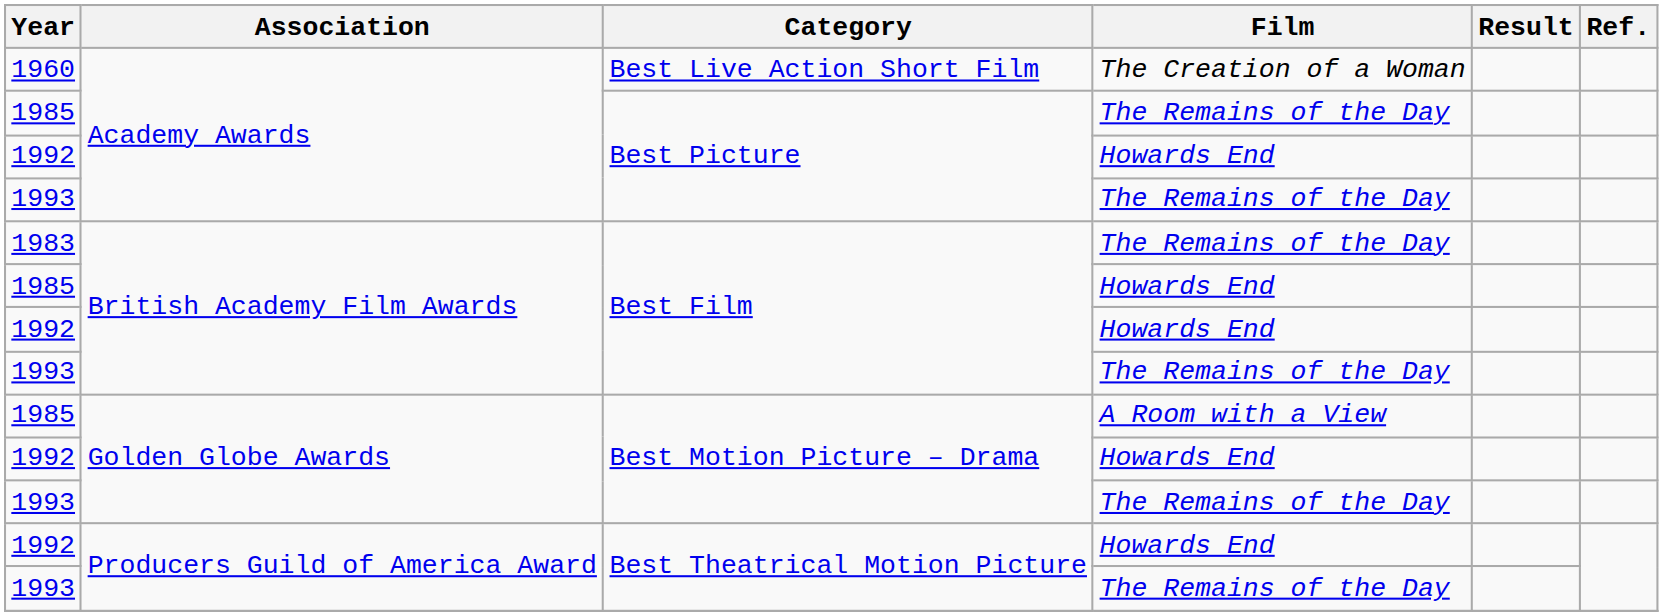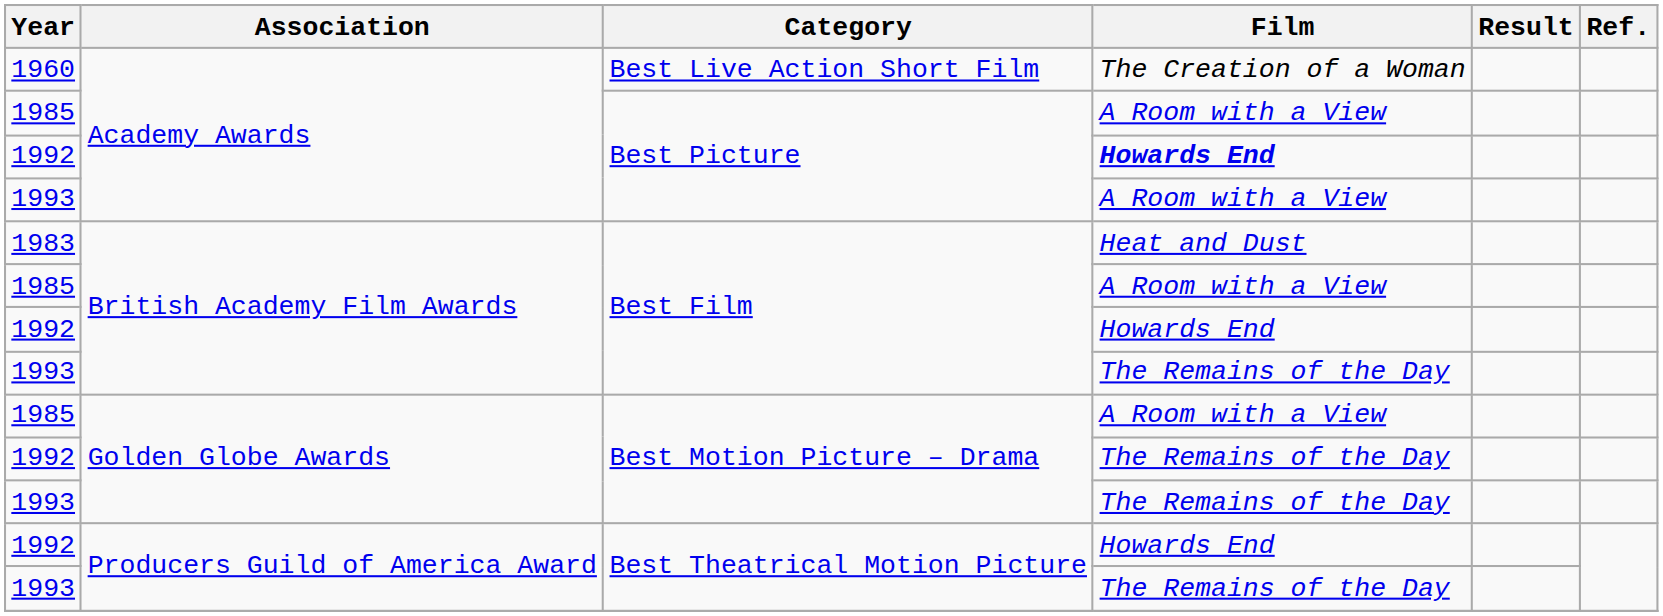1985 / Best Picture | Film: The Remains of the Day -> A Room with a View
1992 / Best Picture | Film: normal -> bold
1993 / Best Picture | Film: The Remains of the Day -> A Room with a View
1983 | Film: The Remains of the Day -> Heat and Dust
1985 / Best Film | Film: Howards End -> A Room with a View
1992 / Best Motion Picture – Drama | Film: Howards End -> The Remains of the Day
